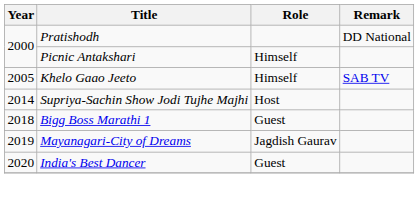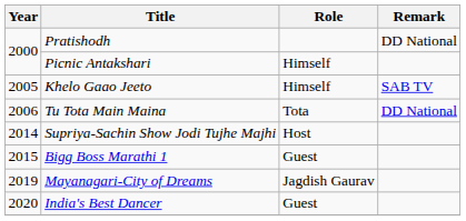+ row: 2006 | Tu Tota Main Maina | Tota | DD National
Bigg Boss Marathi 1 | Year: 2018 -> 2015
